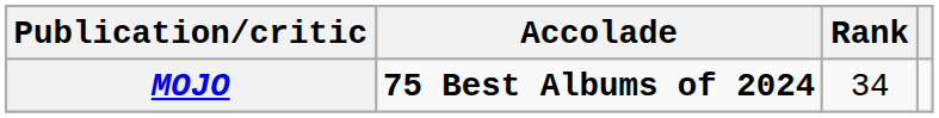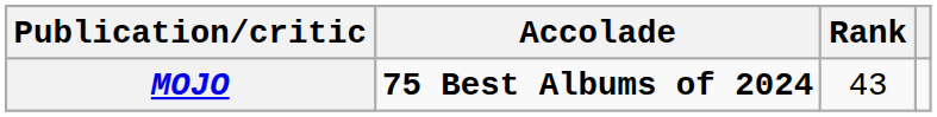MOJO | Rank: 34 -> 43
